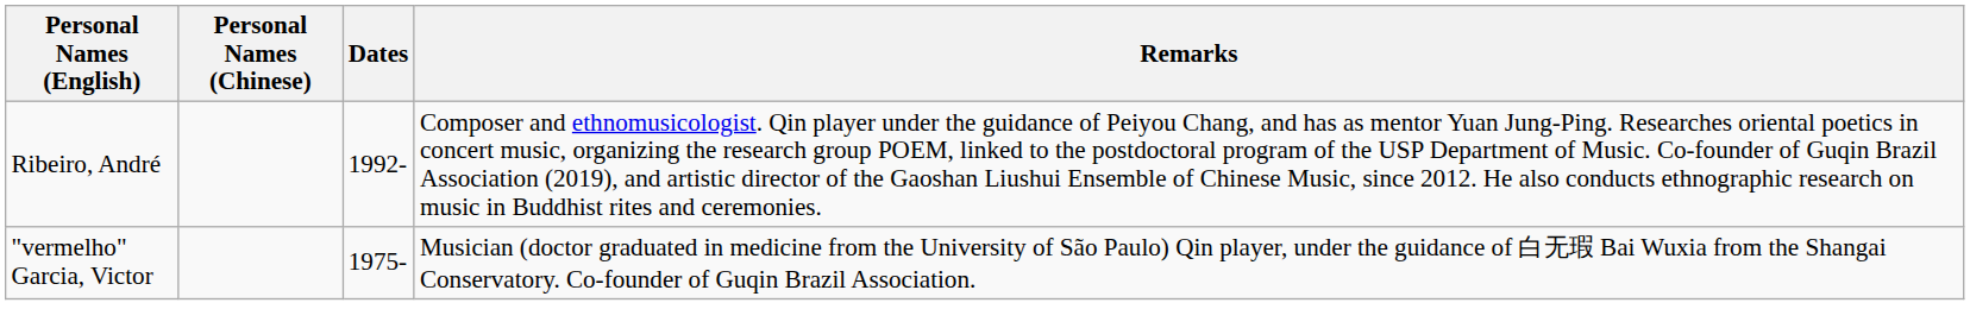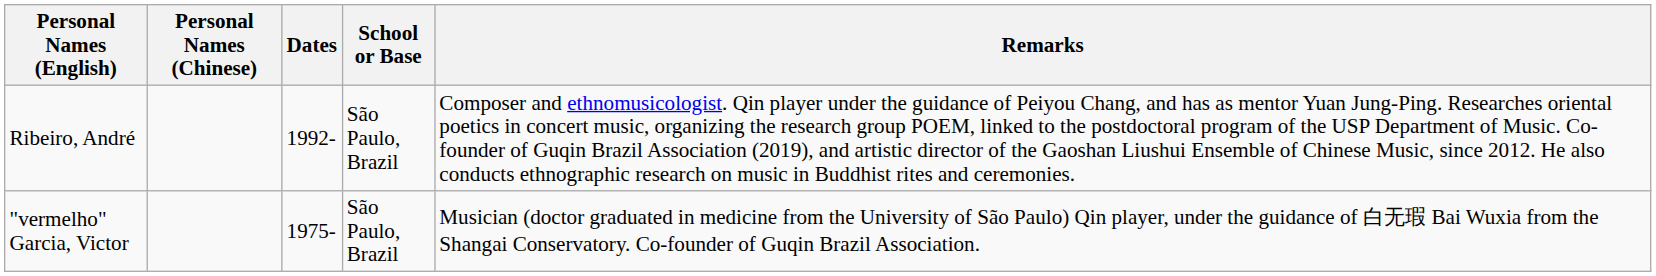+ column: School or Base | São Paulo, Brazil | São Paulo, Brazil
